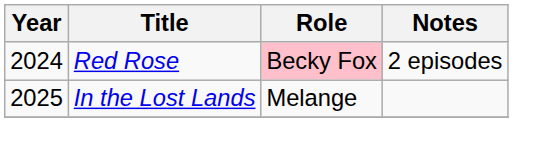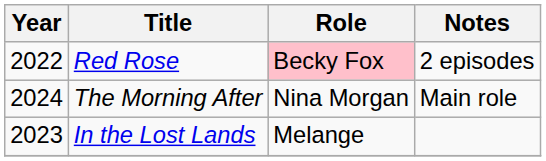Red Rose | Year: 2024 -> 2022
+ row: 2024 | The Morning After | Nina Morgan | Main role
In the Lost Lands | Year: 2025 -> 2023
